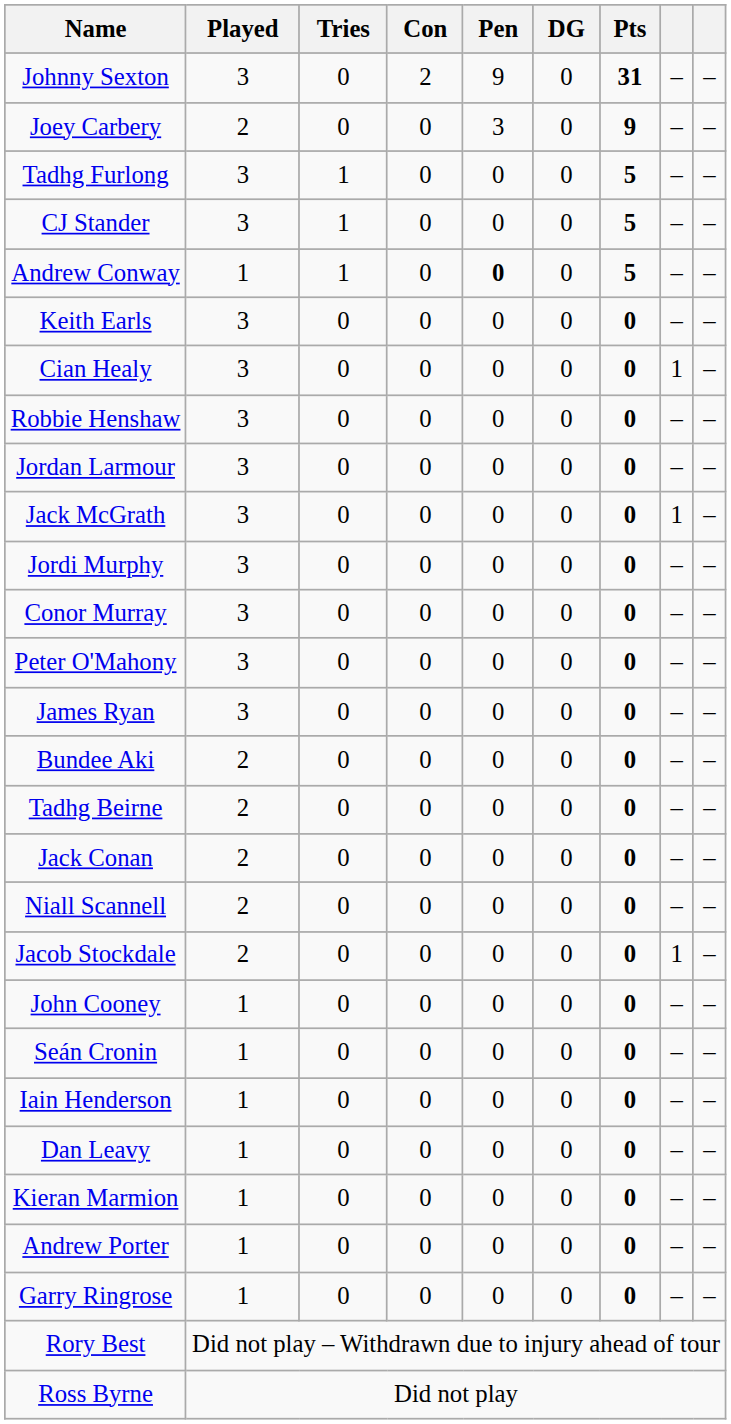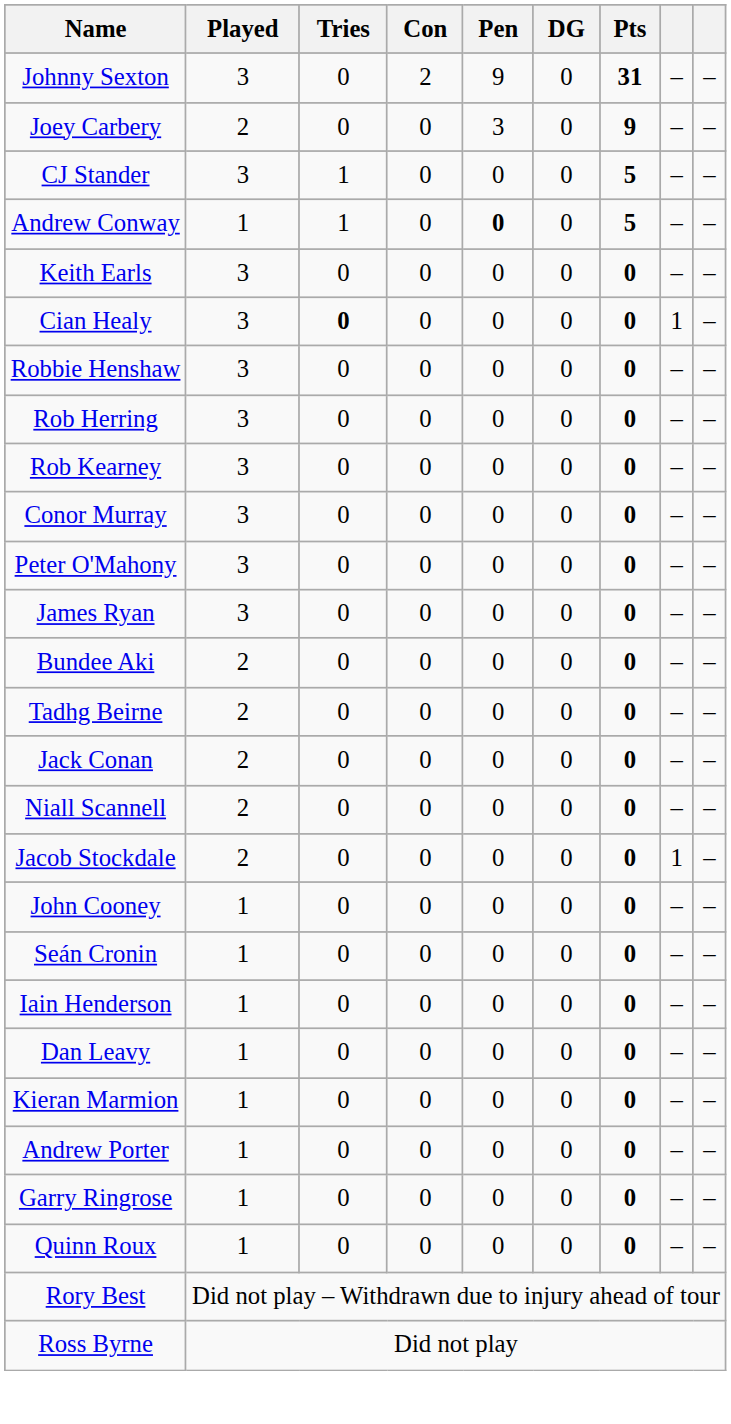- row: Tadhg Furlong | 3 | 1 | 0 | 0 | 0 | 5 | – | –
Cian Healy | Tries: normal -> bold
+ row: Rob Herring | 3 | 0 | 0 | 0 | 0 | 0 | – | –
+ row: Rob Kearney | 3 | 0 | 0 | 0 | 0 | 0 | – | –
- row: Jordan Larmour | 3 | 0 | 0 | 0 | 0 | 0 | – | –
- row: Jack McGrath | 3 | 0 | 0 | 0 | 0 | 0 | 1 | –
- row: Jordi Murphy | 3 | 0 | 0 | 0 | 0 | 0 | – | –
+ row: Quinn Roux | 1 | 0 | 0 | 0 | 0 | 0 | – | –
